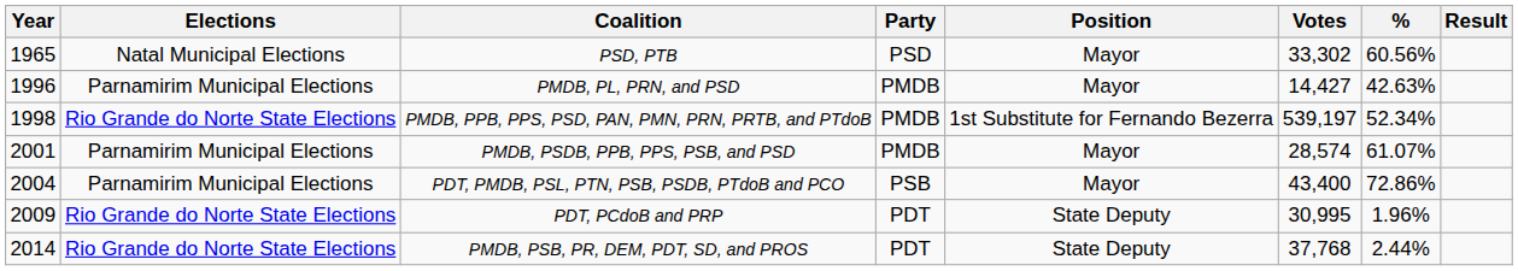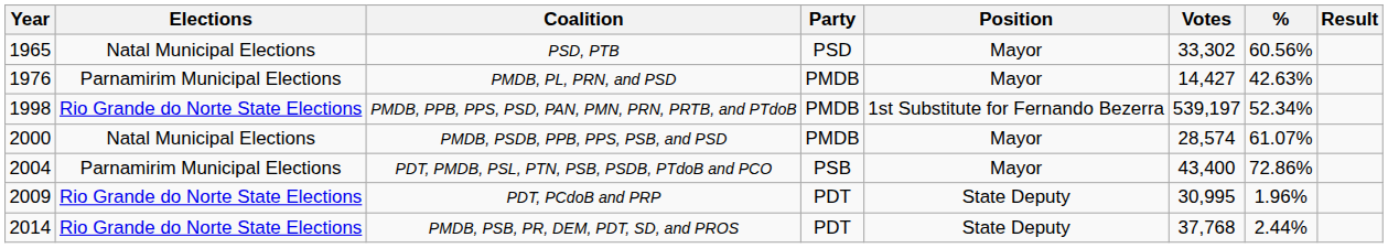PMDB, PL, PRN, and PSD | Year: 1996 -> 1976
PMDB, PSDB, PPB, PPS, PSB, and PSD | Year: 2001 -> 2000
PMDB, PSDB, PPB, PPS, PSB, and PSD | Elections: Parnamirim Municipal Elections -> Natal Municipal Elections
